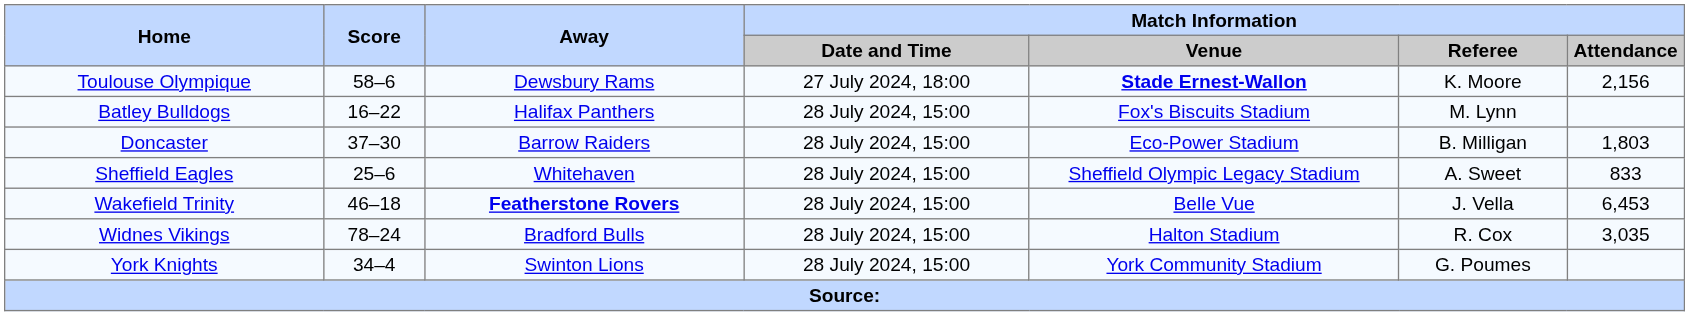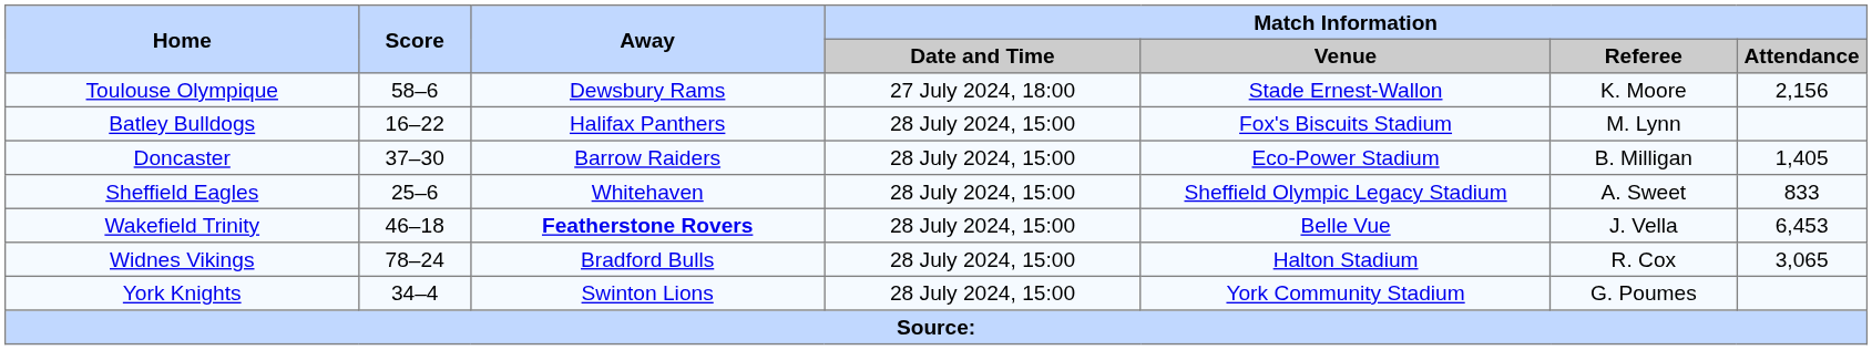Toulouse Olympique | Match Information / Venue: bold -> normal
Doncaster | Match Information / Attendance: 1,803 -> 1,405
Widnes Vikings | Match Information / Attendance: 3,035 -> 3,065
